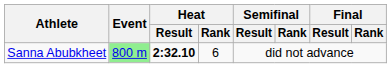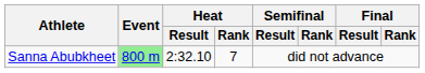Sanna Abubkheet | Heat / Result: bold -> normal
Sanna Abubkheet | Heat / Rank: 6 -> 7
